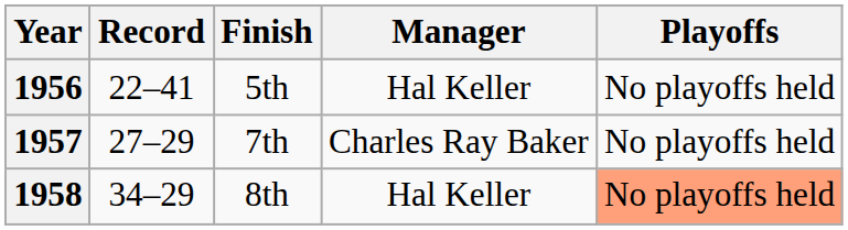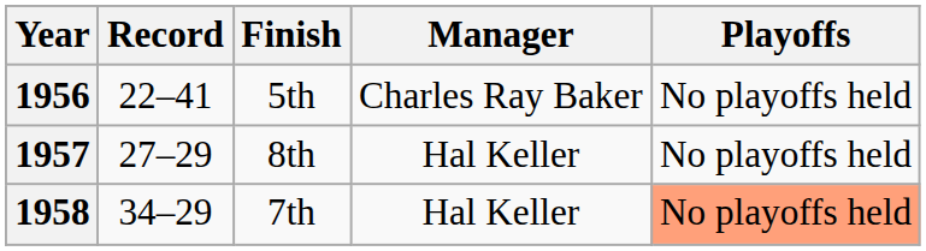1956 | Manager: Hal Keller -> Charles Ray Baker
1957 | Finish: 7th -> 8th
1957 | Manager: Charles Ray Baker -> Hal Keller
1958 | Finish: 8th -> 7th
